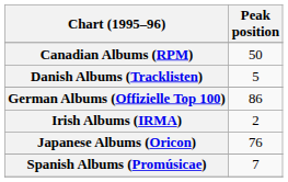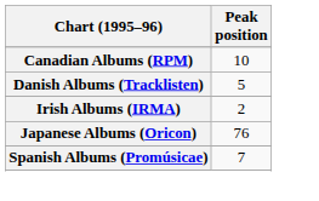Canadian Albums (RPM) | Peak position: 50 -> 10
- row: German Albums (Offizielle Top 100) | 86
